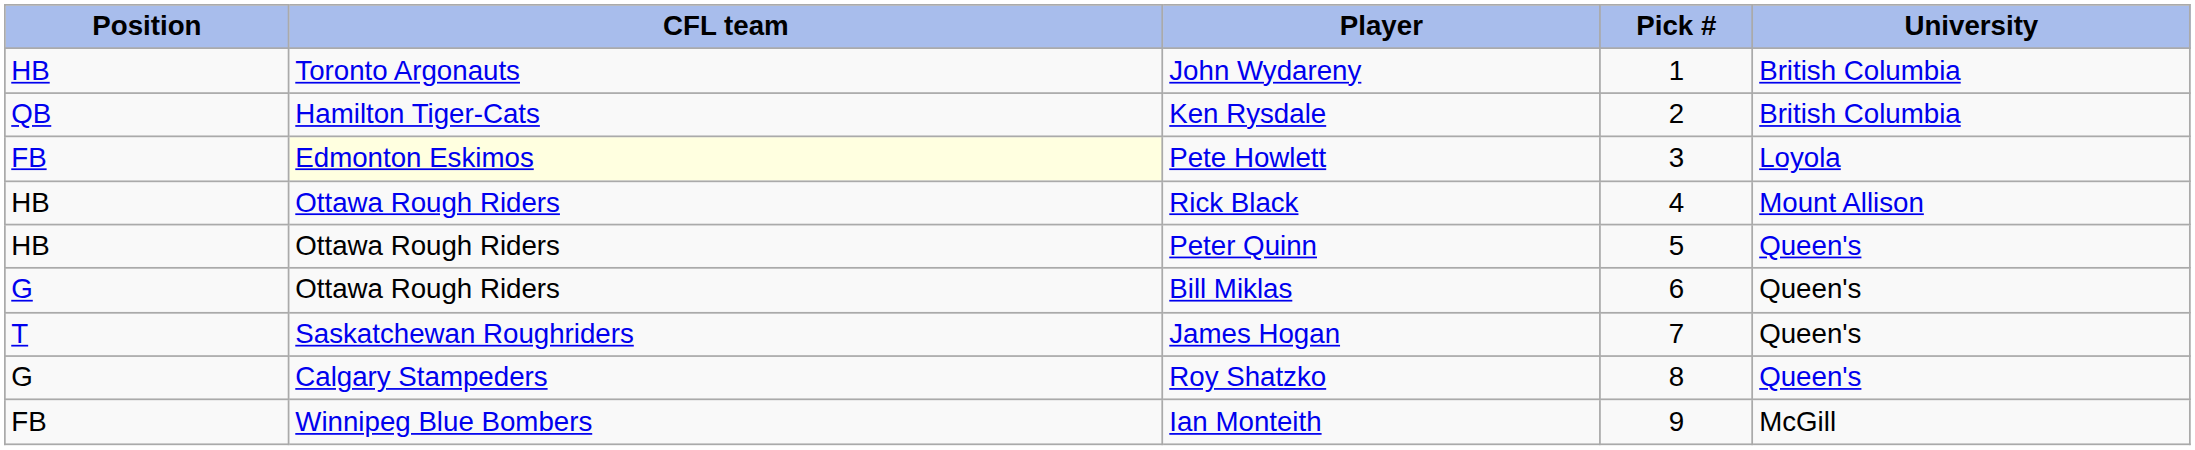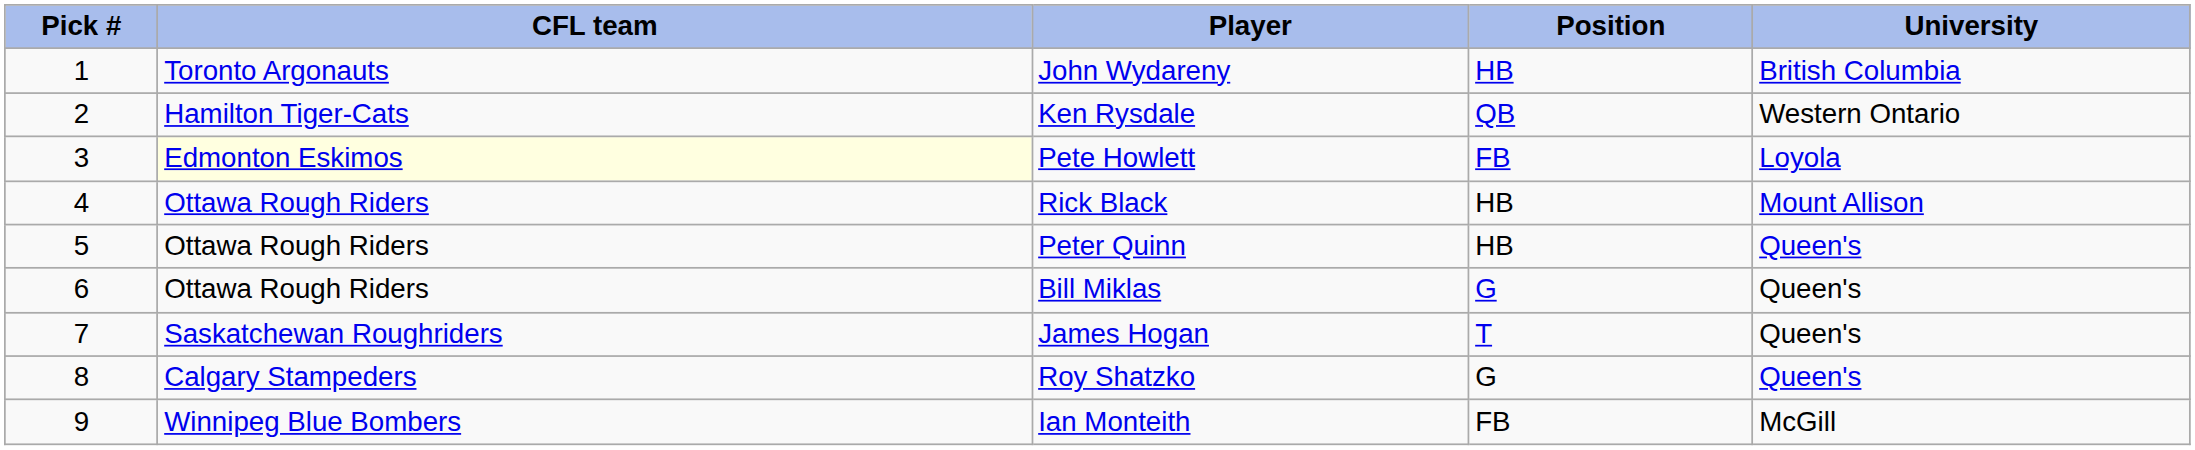columns swapped: Pick # <-> Position
Ken Rysdale | University: British Columbia -> Western Ontario
